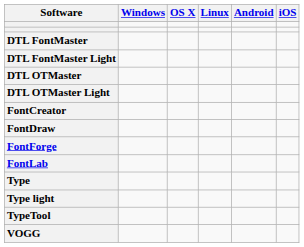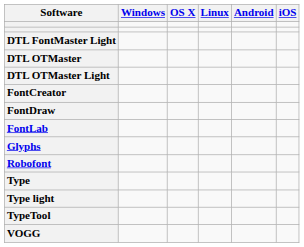- row: DTL FontMaster
- row: FontForge
+ row: Glyphs
+ row: Robofont
